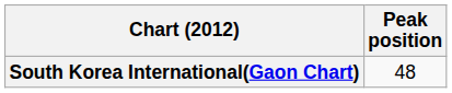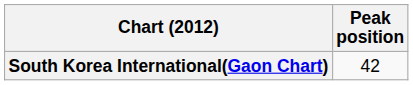South Korea International(Gaon Chart) | Peak position: 48 -> 42
